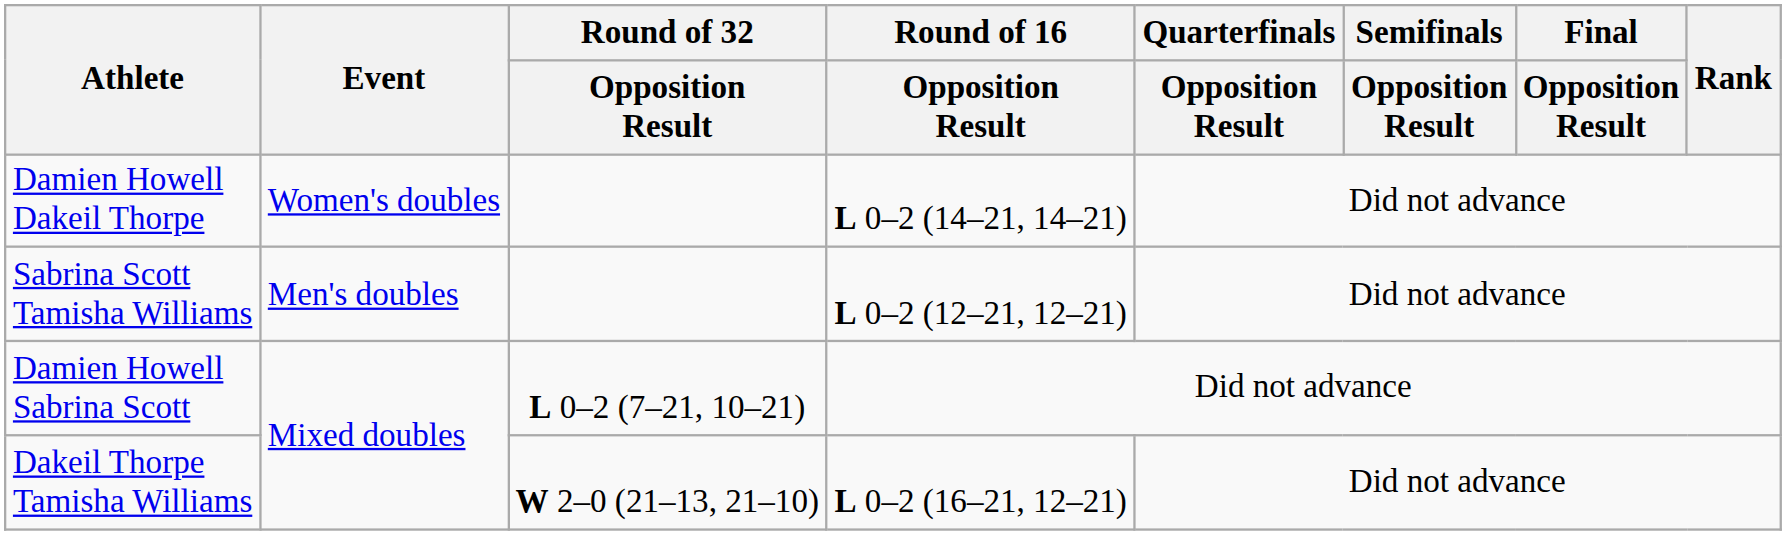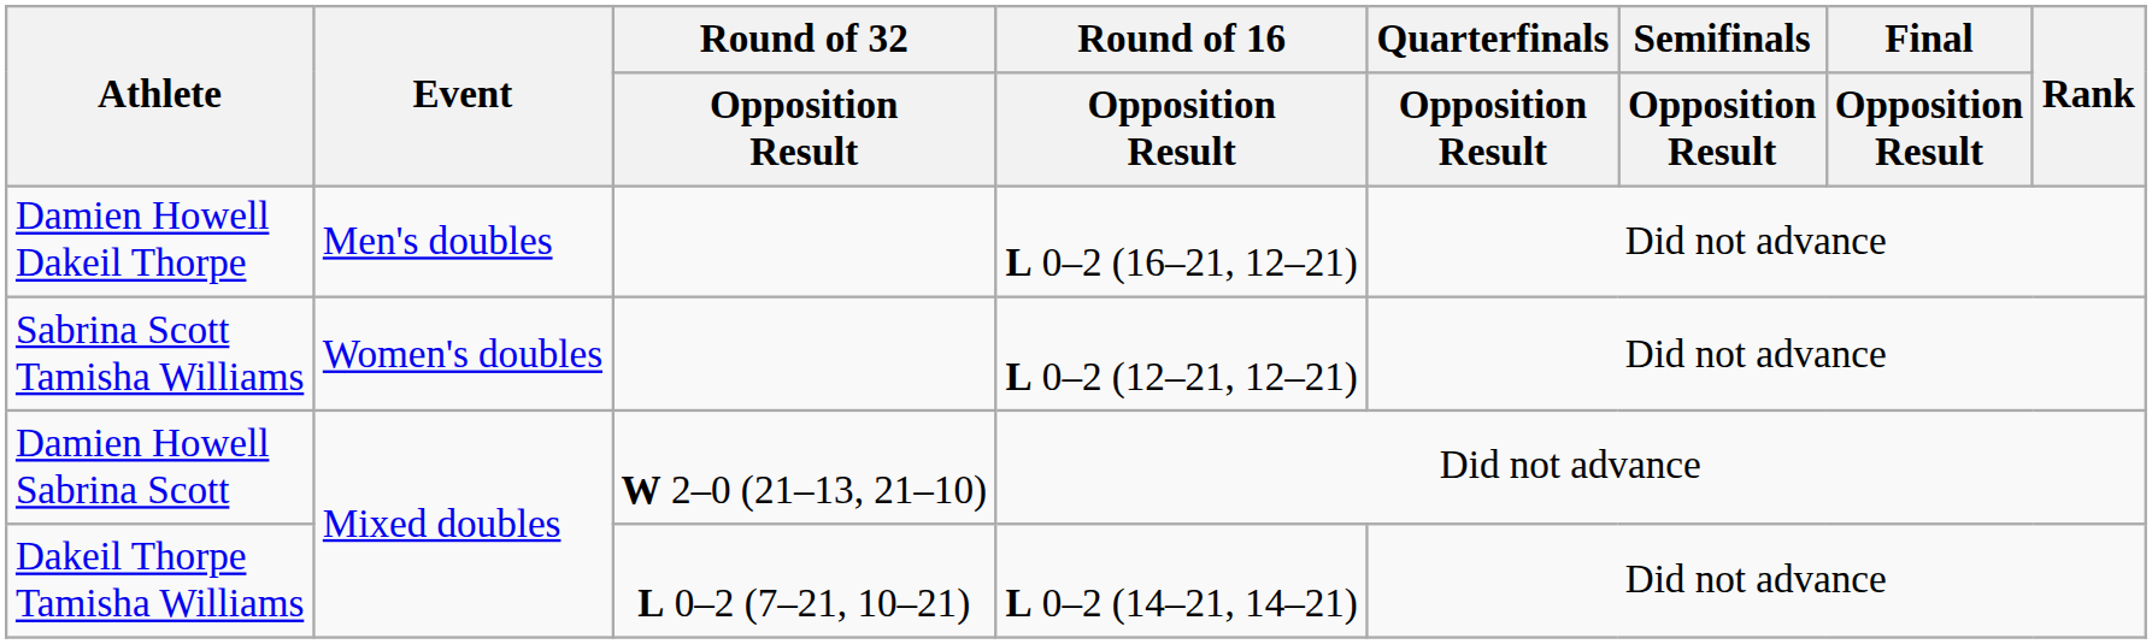Damien Howell Dakeil Thorpe | Event: Women's doubles -> Men's doubles
Damien Howell Dakeil Thorpe | Round of 16 / Opposition Result: L 0–2 (14–21, 14–21) -> L 0–2 (16–21, 12–21)
Sabrina Scott Tamisha Williams | Event: Men's doubles -> Women's doubles
Damien Howell Sabrina Scott | Round of 32 / Opposition Result: L 0–2 (7–21, 10–21) -> W 2–0 (21–13, 21–10)
Dakeil Thorpe Tamisha Williams | Round of 32 / Opposition Result: W 2–0 (21–13, 21–10) -> L 0–2 (7–21, 10–21)
Dakeil Thorpe Tamisha Williams | Round of 16 / Opposition Result: L 0–2 (16–21, 12–21) -> L 0–2 (14–21, 14–21)
